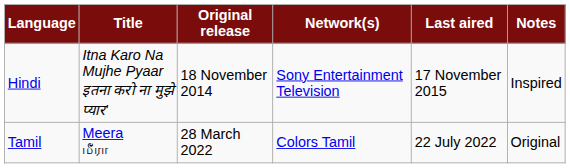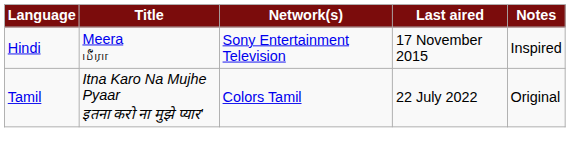- column: Original release | 18 November 2014 | 28 March 2022
Hindi | Title: Itna Karo Na Mujhe Pyaar इतना करो ना मुझे प्यार' -> Meera மீரா
Tamil | Title: Meera மீரா -> Itna Karo Na Mujhe Pyaar इतना करो ना मुझे प्यार'
